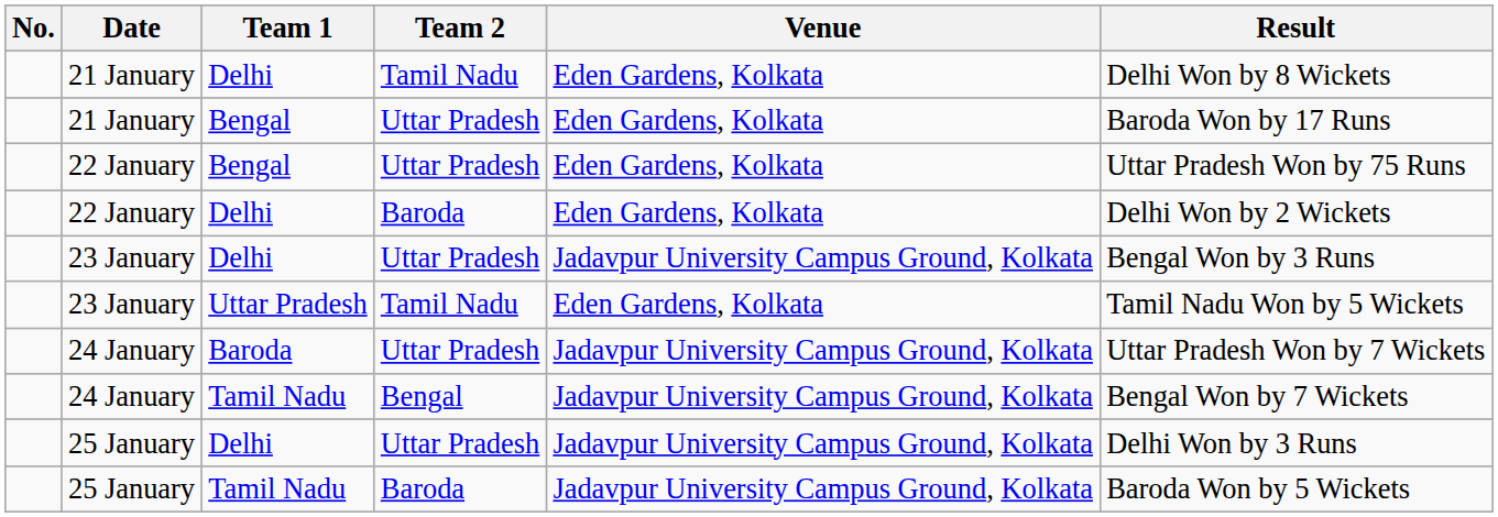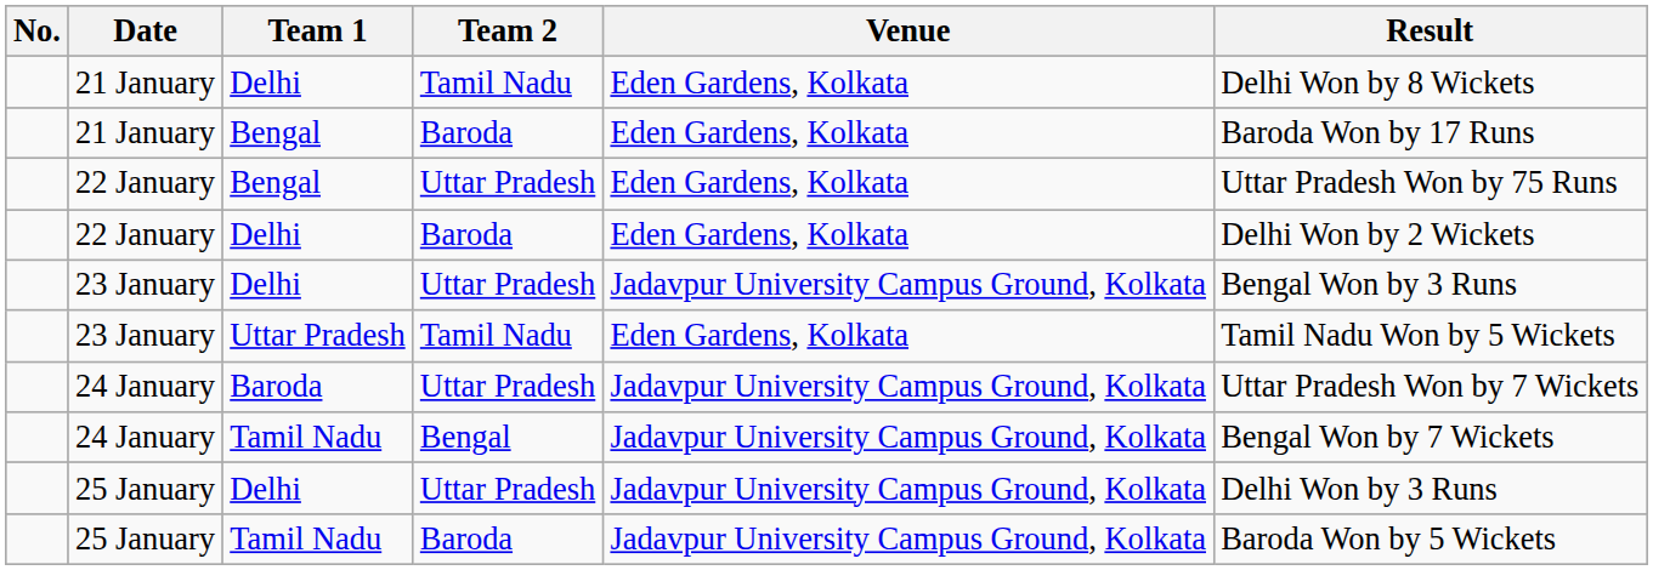21 January / Bengal | Team 2: Uttar Pradesh -> Baroda
